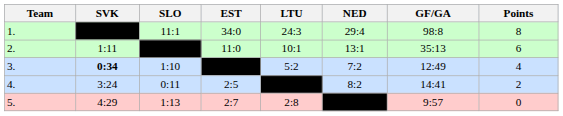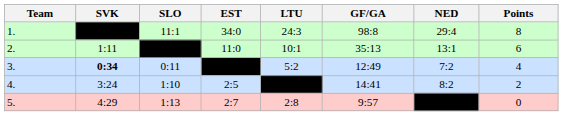columns swapped: NED <-> GF/GA
3. | SLO: 1:10 -> 0:11
4. | SLO: 0:11 -> 1:10
